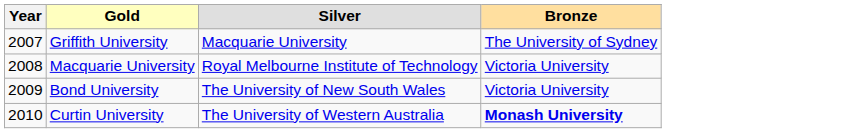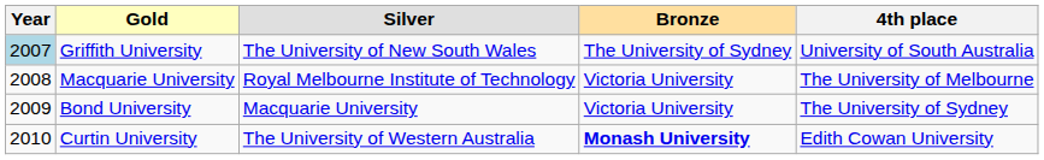+ column: 4th place | University of South Australia | The University of Melbourne | The University of Sydney | Edith Cowan University
Griffith University | Year: no background -> lightblue background
Griffith University | Silver: Macquarie University -> The University of New South Wales
Bond University | Silver: The University of New South Wales -> Macquarie University
